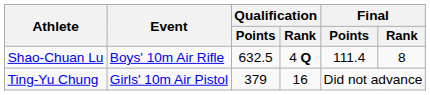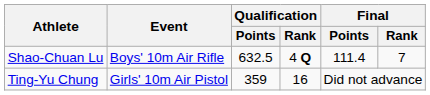Shao-Chuan Lu | Final / Rank: 8 -> 7
Ting-Yu Chung | Qualification / Points: 379 -> 359
